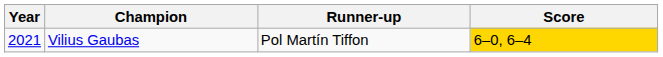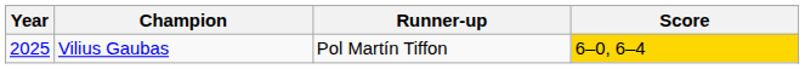Vilius Gaubas | Year: 2021 -> 2025
